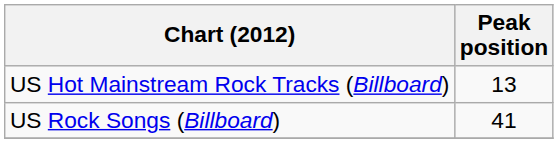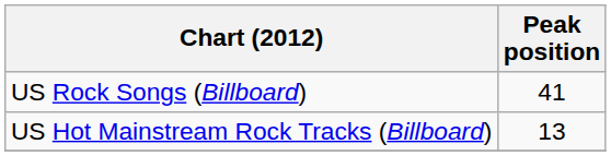rows swapped: US Rock Songs (Billboard) <-> US Hot Mainstream Rock Tracks (Billboard)
